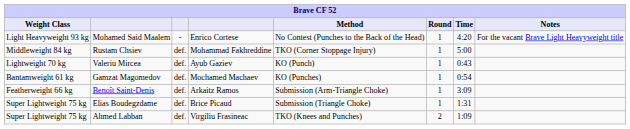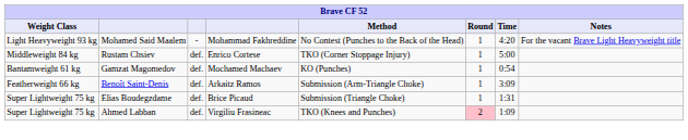Mohamed Said Maalem | column 4: Enrico Cortese -> Mohammad Fakhreddine
Rustam Chsiev | column 4: Mohammad Fakhreddine -> Enrico Cortese
- row: Lightweight 70 kg | Valeriu Mircea | def. | Ayub Gaziev | KO (Punch) | 1 | 0:43
Ahmed Labban | Round: no background -> pink background
